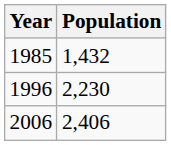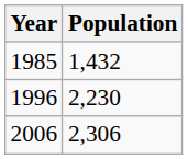2006 | Population: 2,406 -> 2,306
